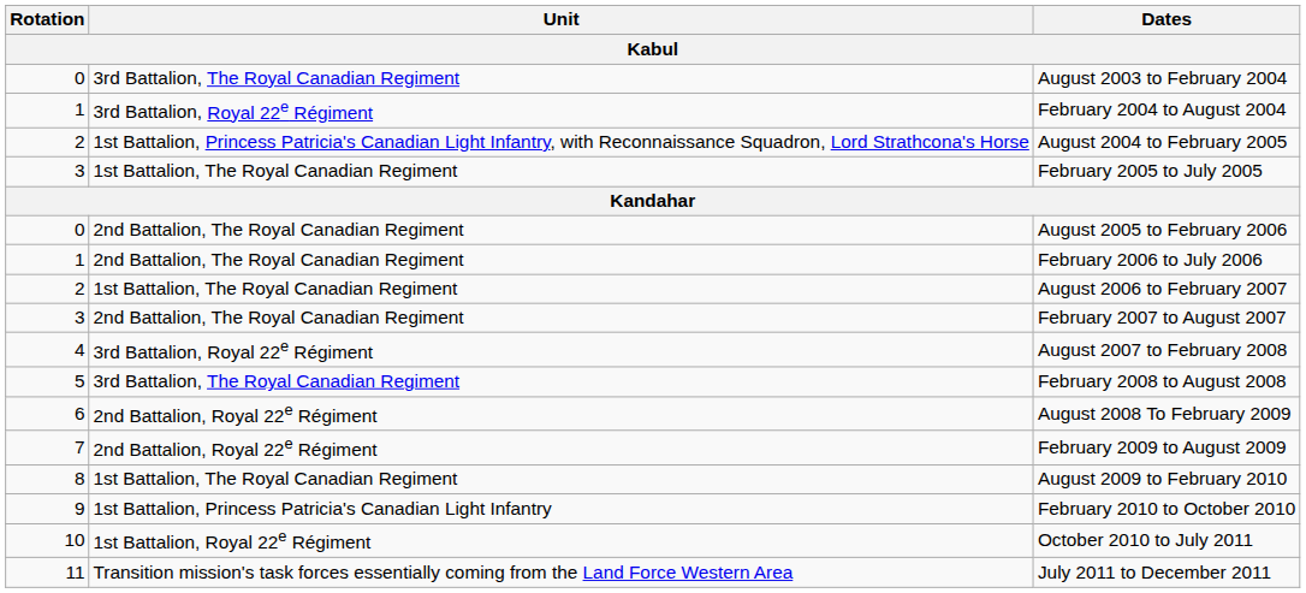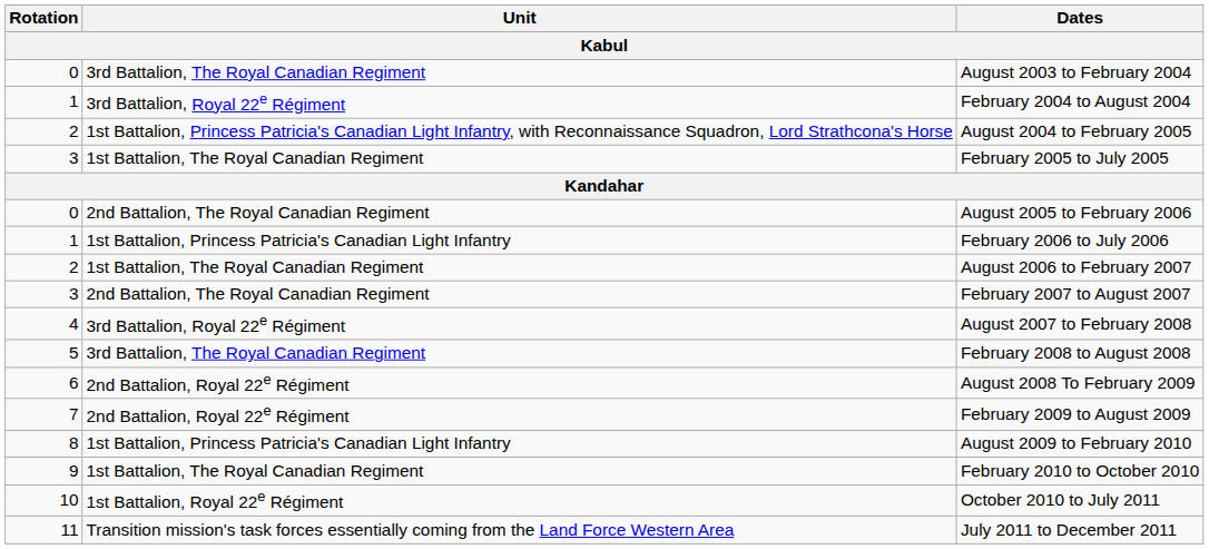February 2006 to July 2006 | Unit: 2nd Battalion, The Royal Canadian Regiment -> 1st Battalion, Princess Patricia's Canadian Light Infantry
August 2009 to February 2010 | Unit: 1st Battalion, The Royal Canadian Regiment -> 1st Battalion, Princess Patricia's Canadian Light Infantry
February 2010 to October 2010 | Unit: 1st Battalion, Princess Patricia's Canadian Light Infantry -> 1st Battalion, The Royal Canadian Regiment
